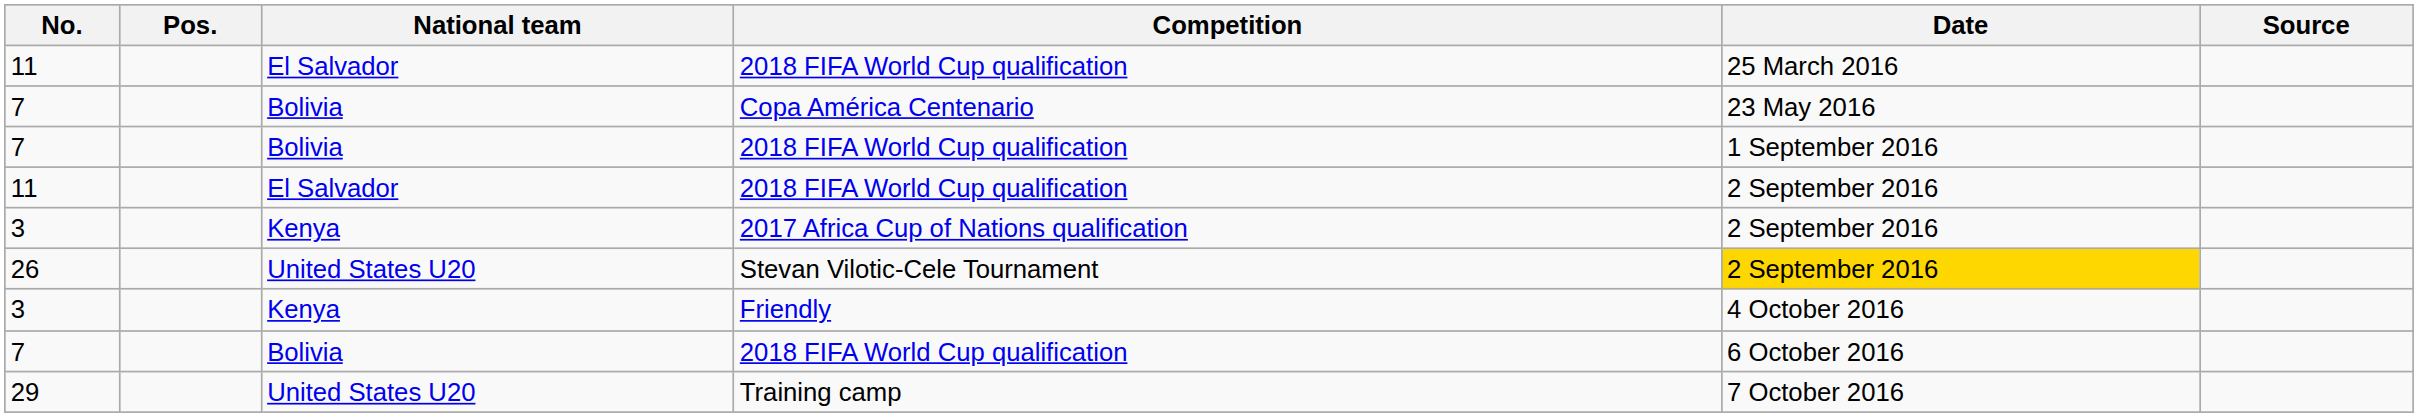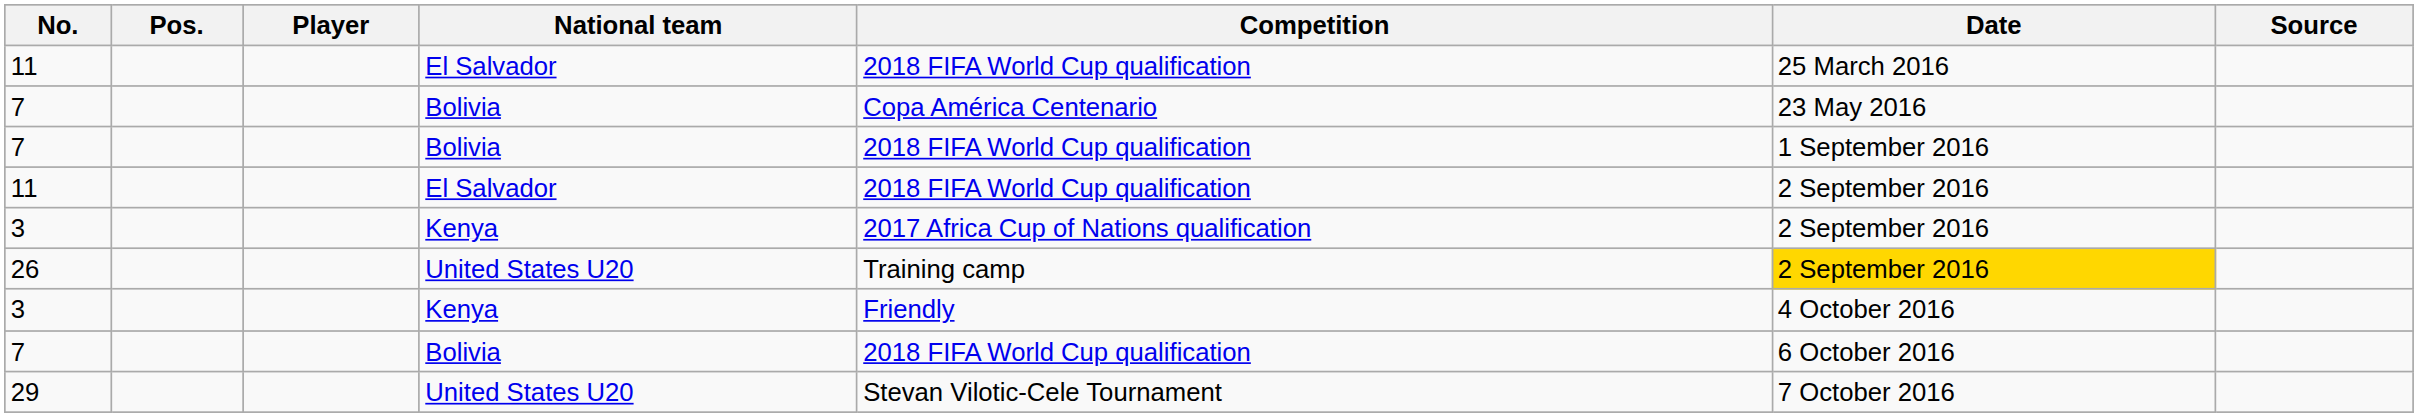+ column: Player
26 | Competition: Stevan Vilotic-Cele Tournament -> Training camp
29 | Competition: Training camp -> Stevan Vilotic-Cele Tournament
